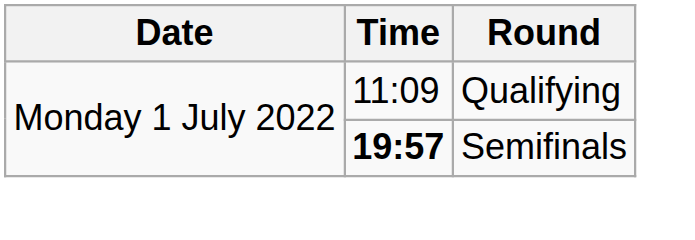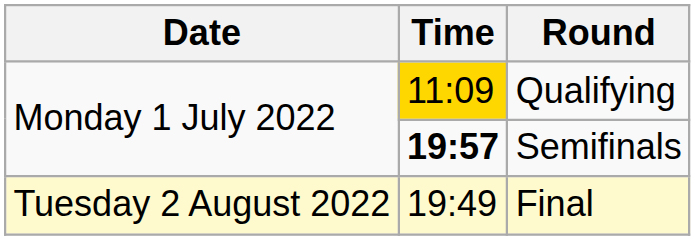Qualifying | Time: no background -> gold background
+ row: Tuesday 2 August 2022 | 19:49 | Final
